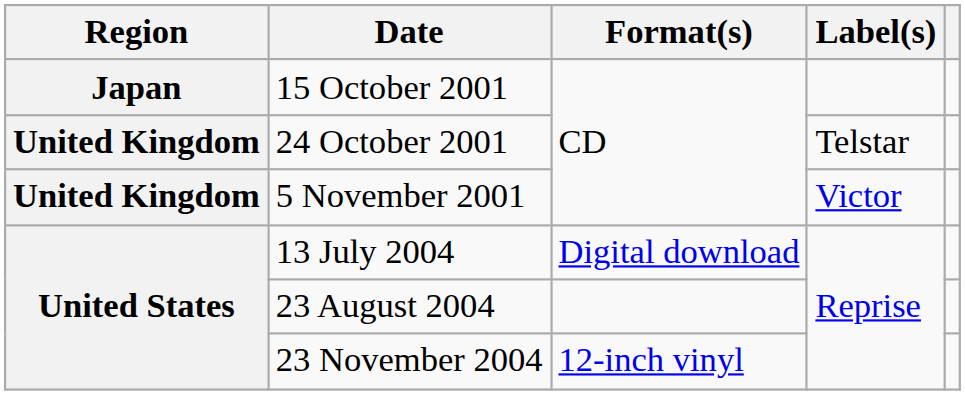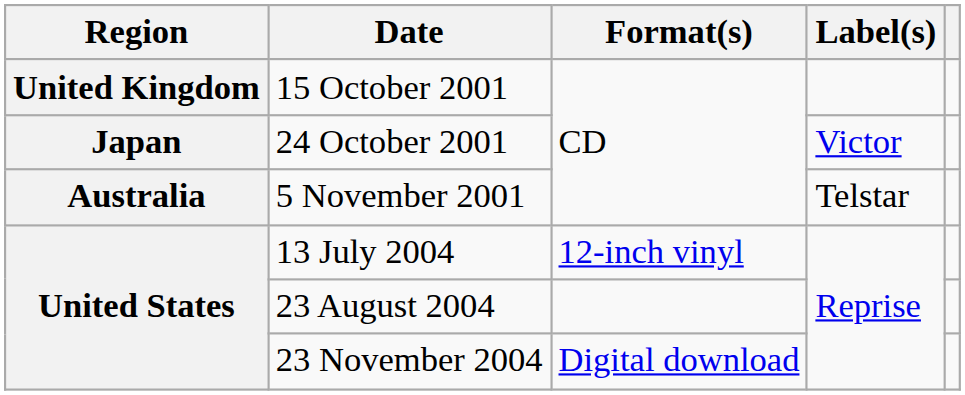15 October 2001 | Region: Japan -> United Kingdom
24 October 2001 | Region: United Kingdom -> Japan
24 October 2001 | Label(s): Telstar -> Victor
5 November 2001 | Region: United Kingdom -> Australia
5 November 2001 | Label(s): Victor -> Telstar
13 July 2004 | Format(s): Digital download -> 12-inch vinyl
23 November 2004 | Format(s): 12-inch vinyl -> Digital download
